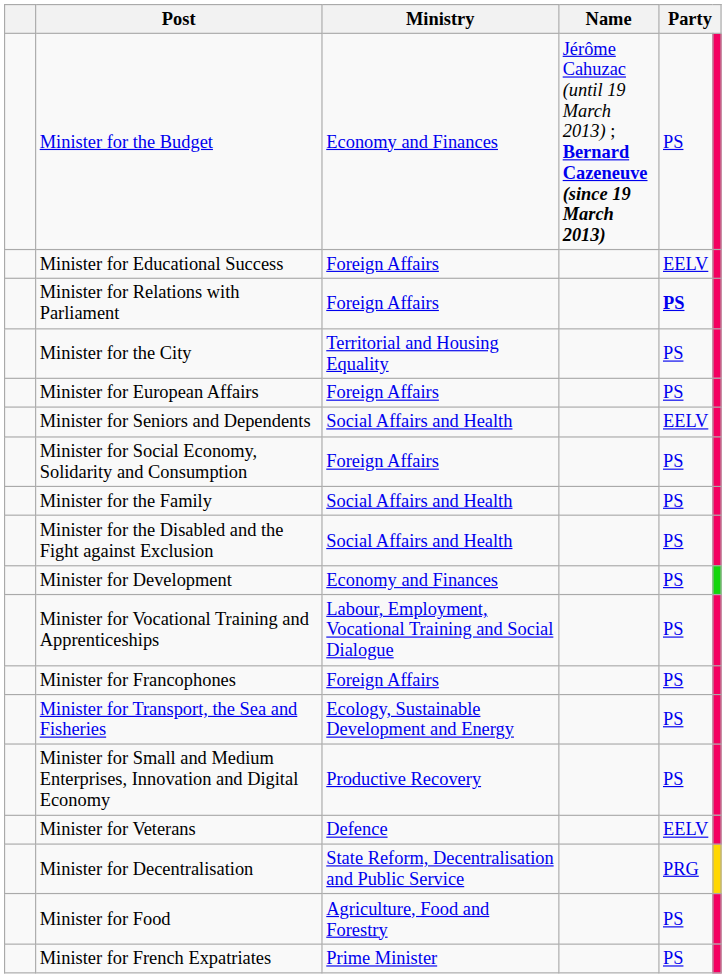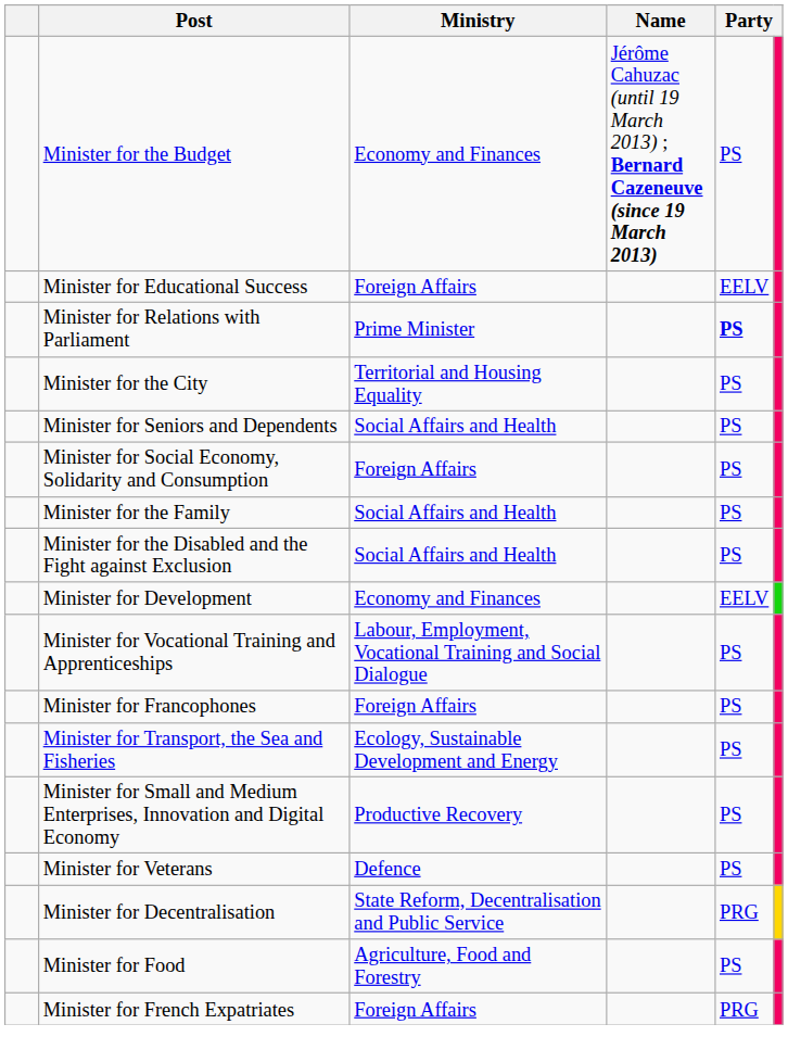Minister for Relations with Parliament | Ministry: Foreign Affairs -> Prime Minister
- row: Minister for European Affairs | Foreign Affairs | PS
Minister for Seniors and Dependents | column 5: EELV -> PS
Minister for Development | column 5: PS -> EELV
Minister for Veterans | column 5: EELV -> PS
Minister for French Expatriates | Ministry: Prime Minister -> Foreign Affairs
Minister for French Expatriates | column 5: PS -> PRG
